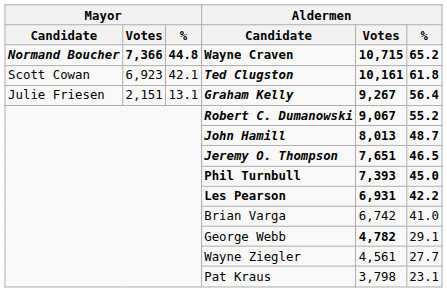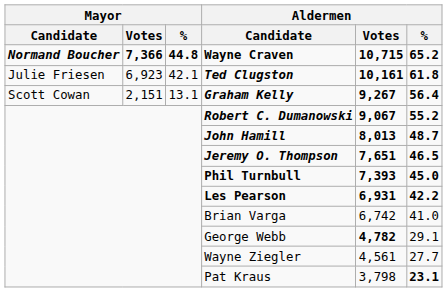Ted Clugston | Mayor / Candidate: Scott Cowan -> Julie Friesen
Graham Kelly | Mayor / Candidate: Julie Friesen -> Scott Cowan
Pat Kraus | Aldermen / %: normal -> bold
